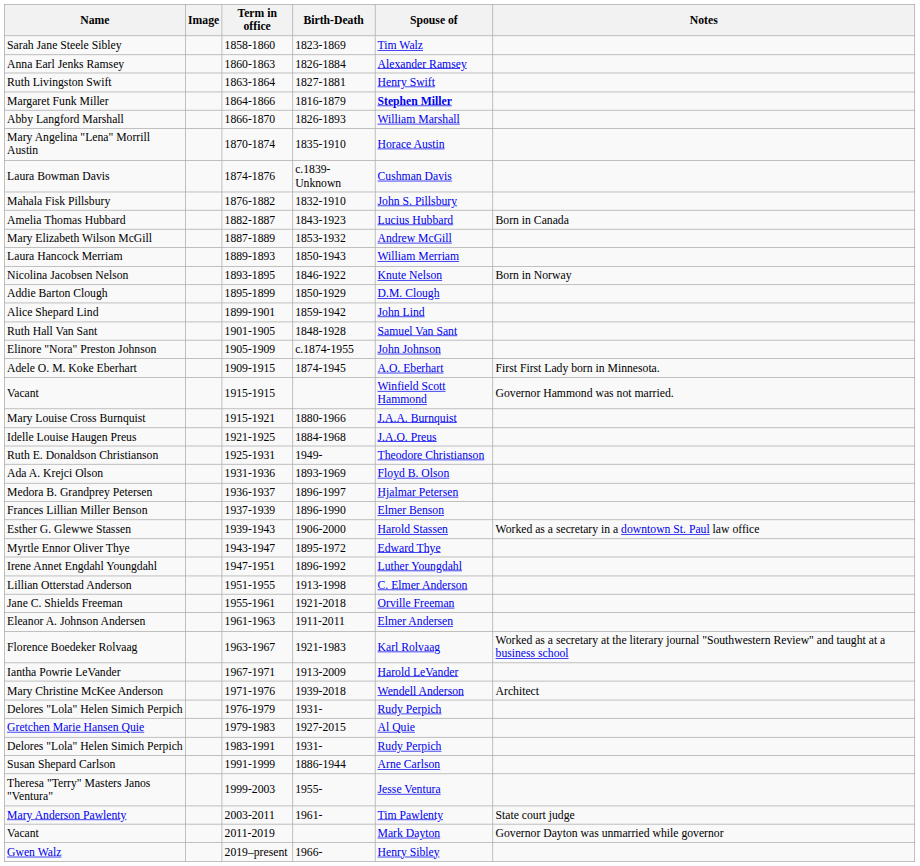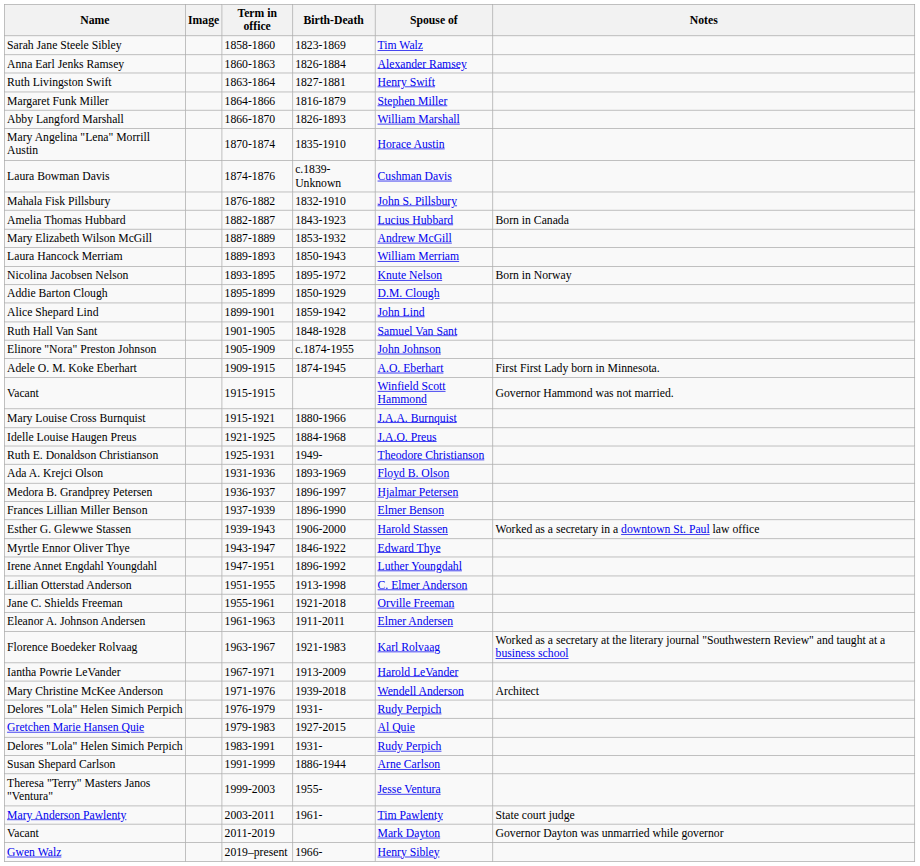Margaret Funk Miller | Spouse of: bold -> normal
Nicolina Jacobsen Nelson | Birth-Death: 1846-1922 -> 1895-1972
Myrtle Ennor Oliver Thye | Birth-Death: 1895-1972 -> 1846-1922
